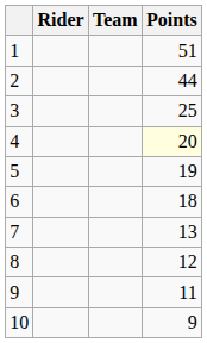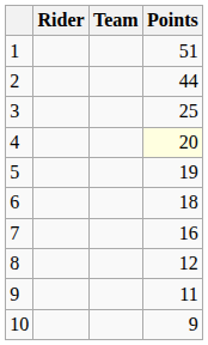7 | Points: 13 -> 16
